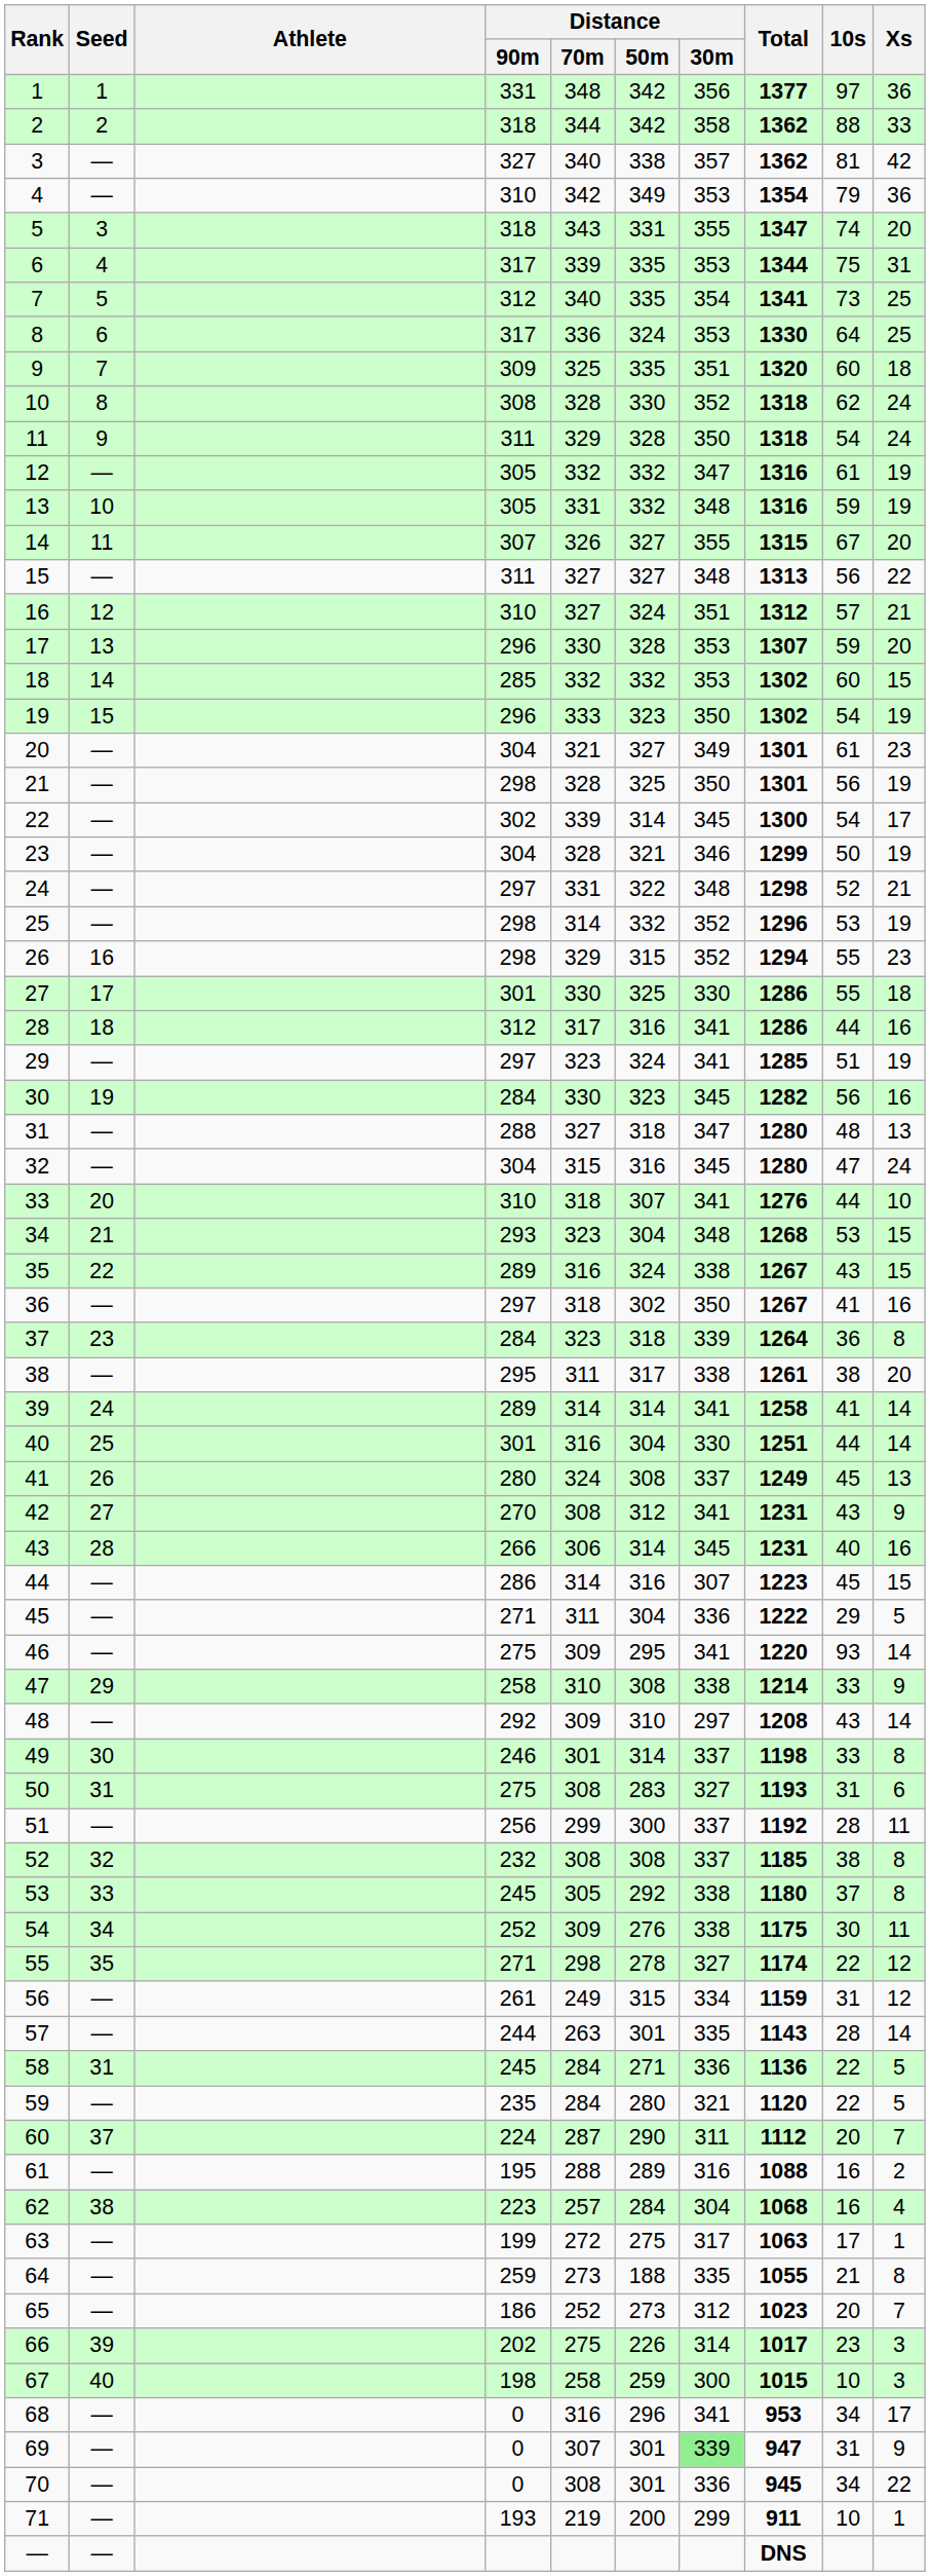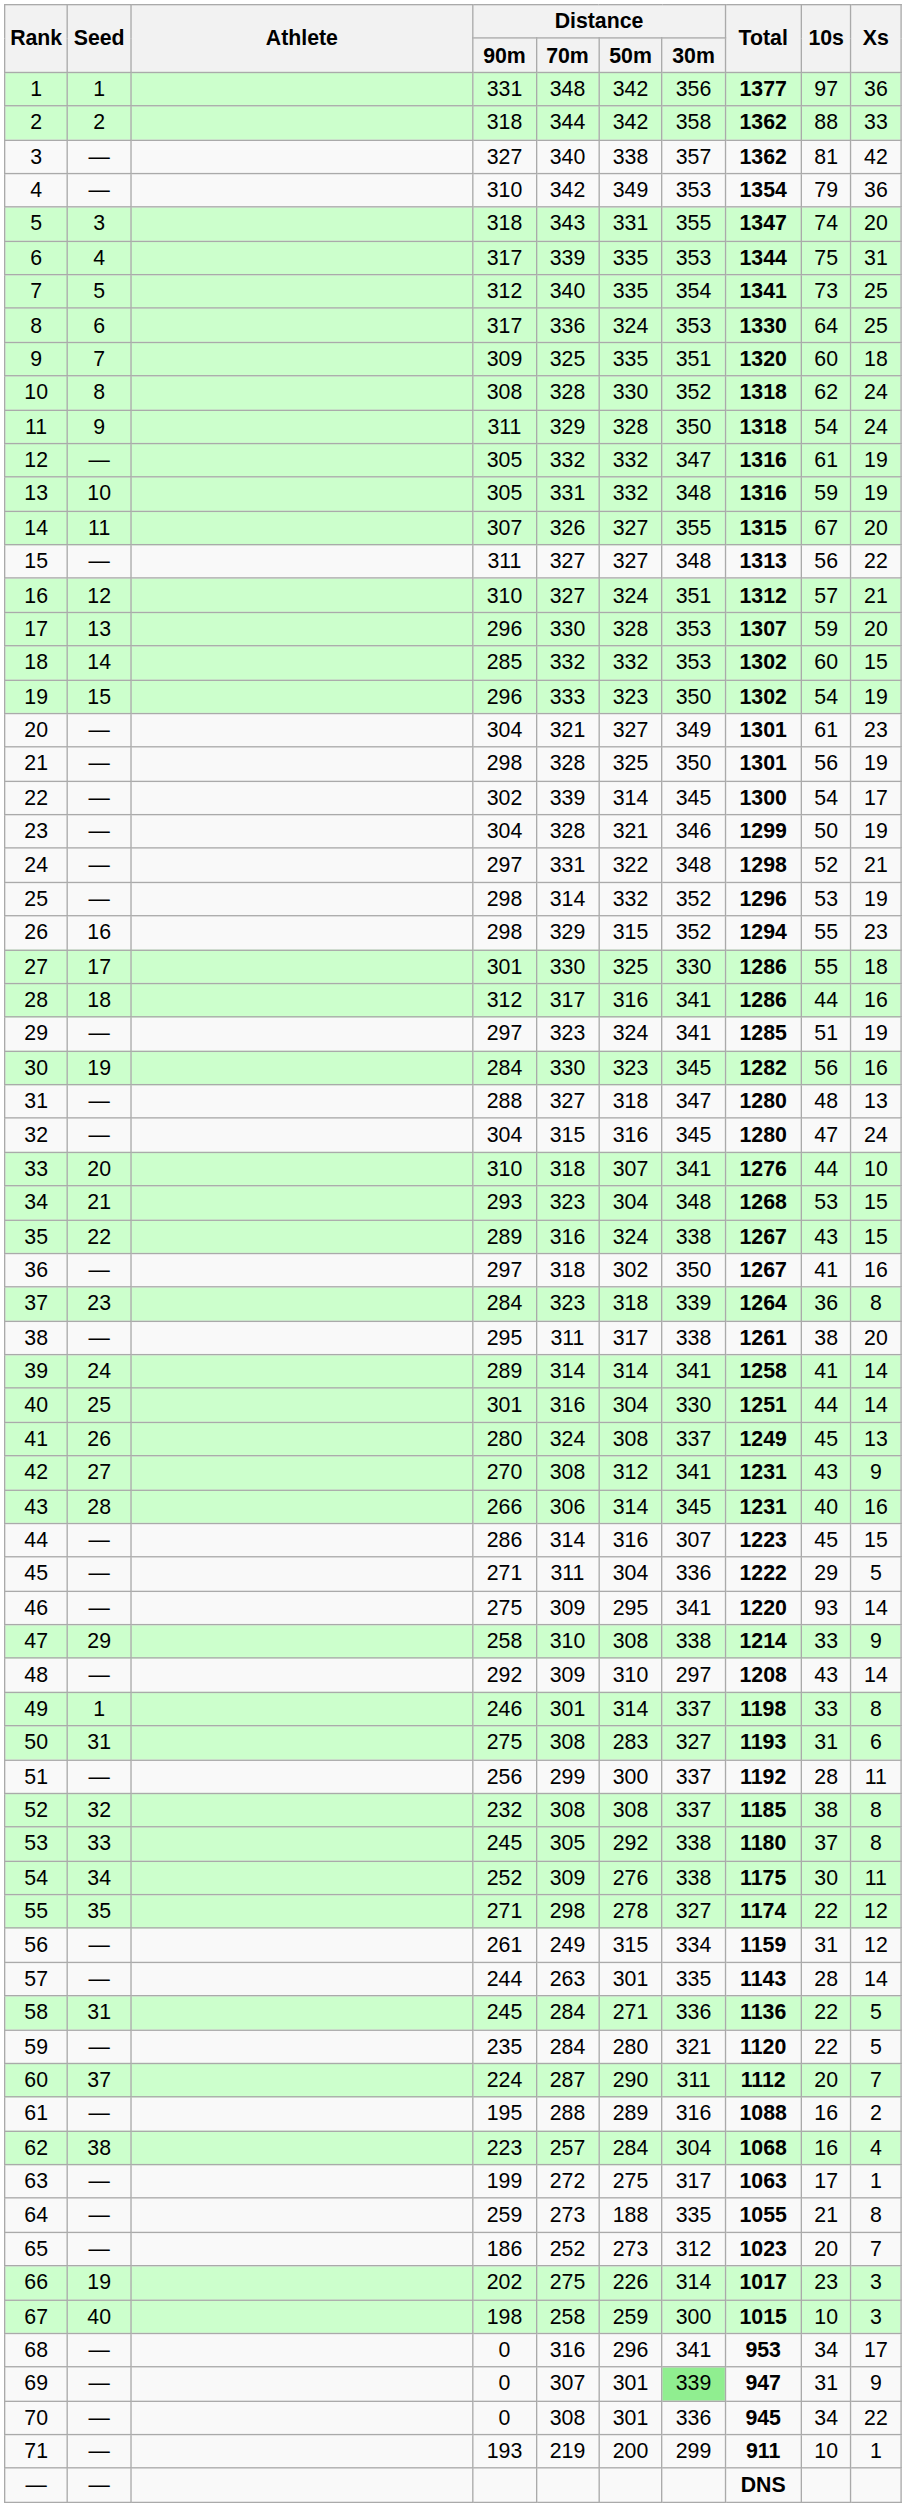49 | Seed: 30 -> 1
66 | Seed: 39 -> 19
